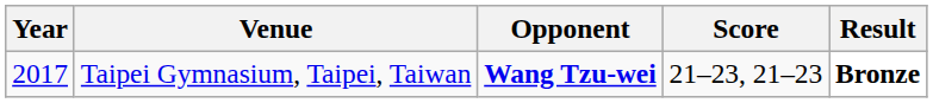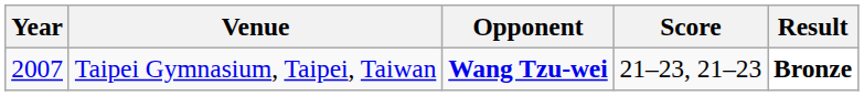Taipei Gymnasium, Taipei, Taiwan | Year: 2017 -> 2007
